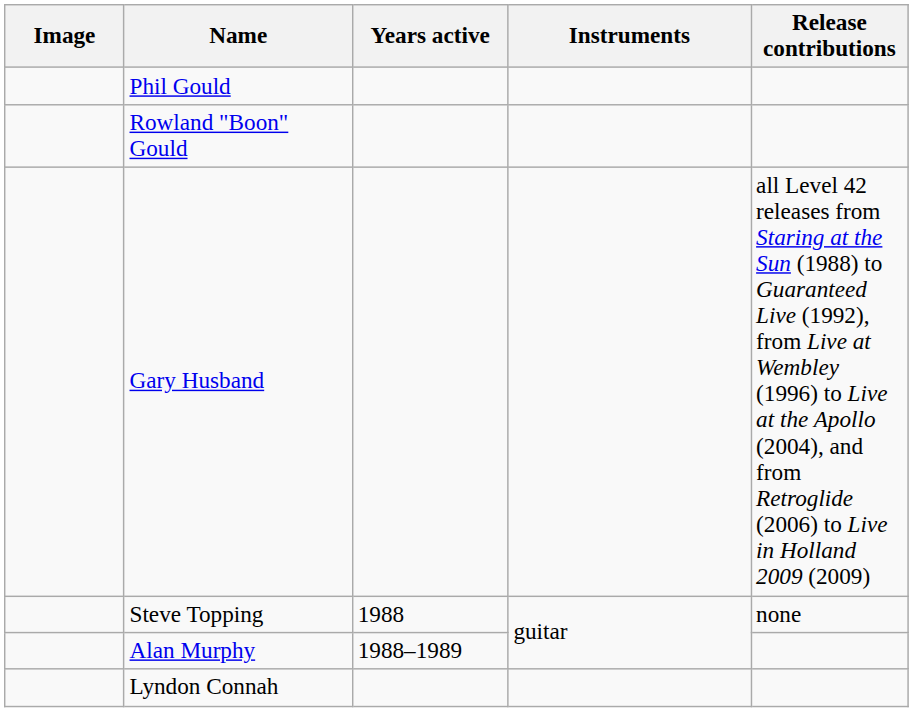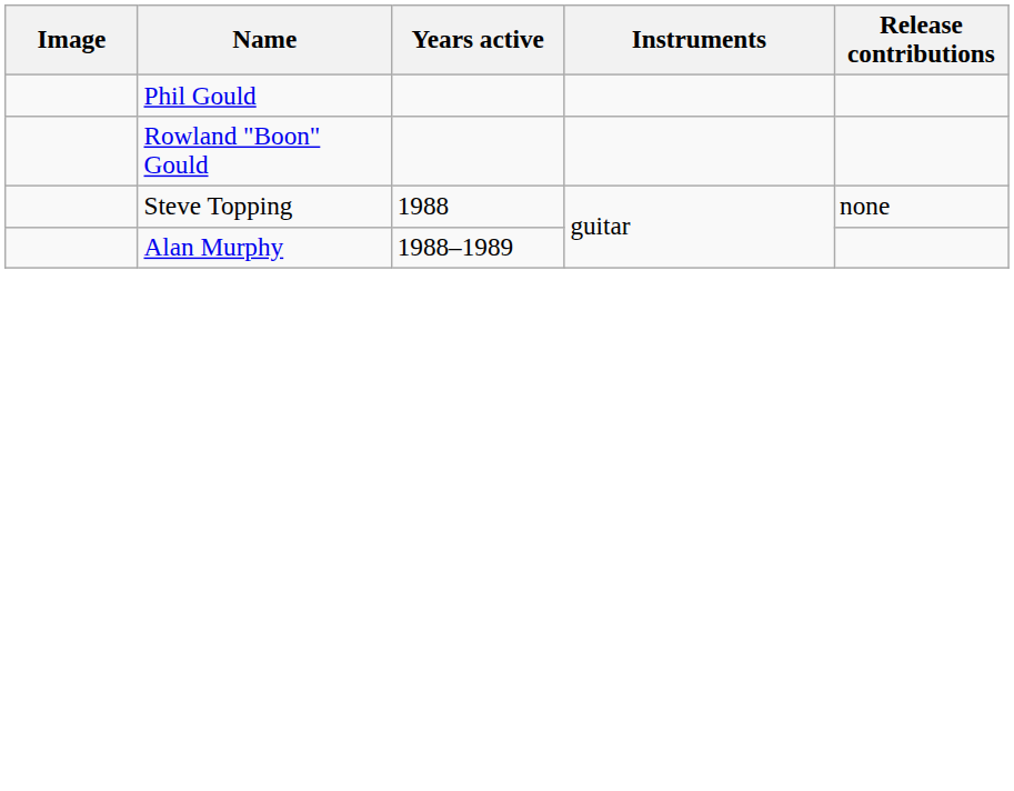- row: Gary Husband | all Level 42 releases from Staring at the Sun (1988) to Guaranteed Live (1992), from Live at Wembley (1996) to Live at the Apollo (2004), and from Retroglide (2006) to Live in Holland 2009 (2009)
- row: Lyndon Connah
